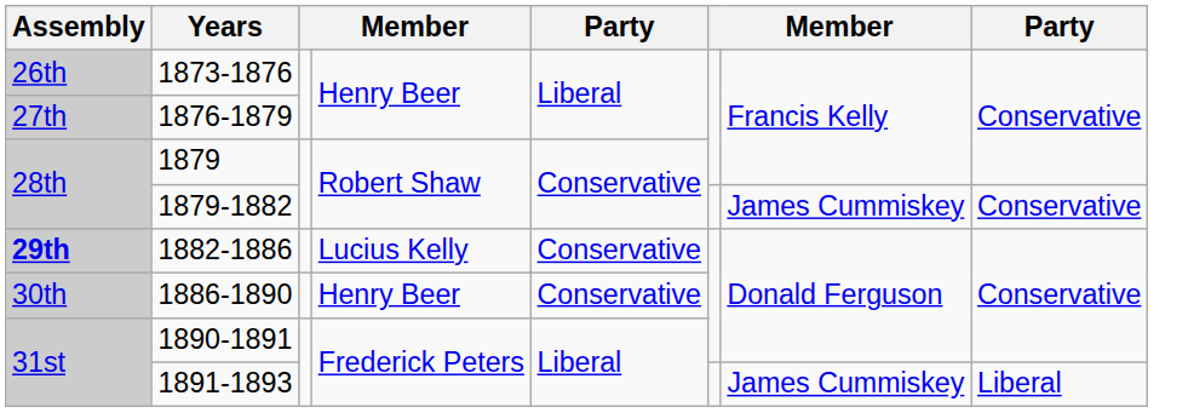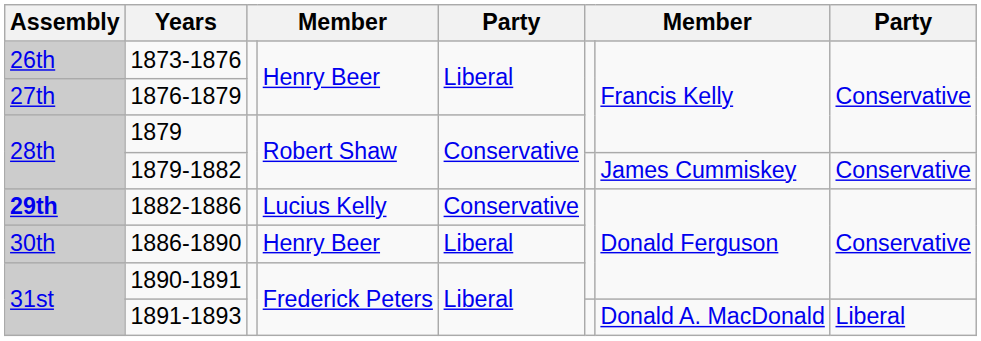1886-1890 | column 5: Conservative -> Liberal
1891-1893 | column 7: James Cummiskey -> Donald A. MacDonald
